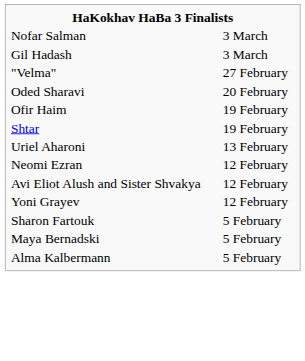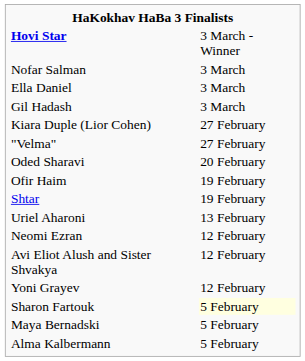+ row: Hovi Star | 3 March - Winner
+ row: Ella Daniel | 3 March
+ row: Kiara Duple (Lior Cohen) | 27 February
Sharon Fartouk | column 2: no background -> lightyellow background
